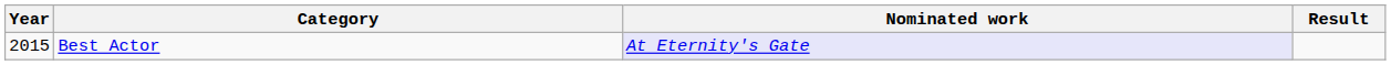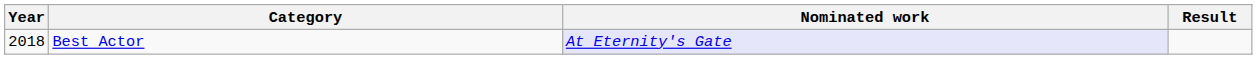Best Actor | Year: 2015 -> 2018
